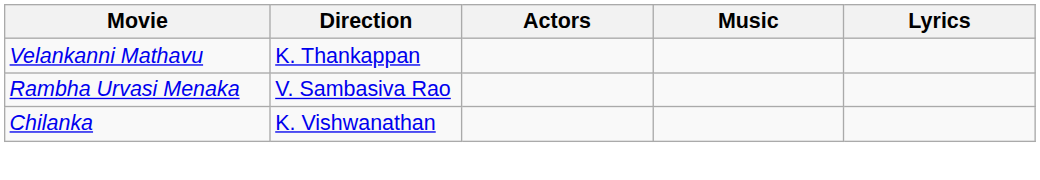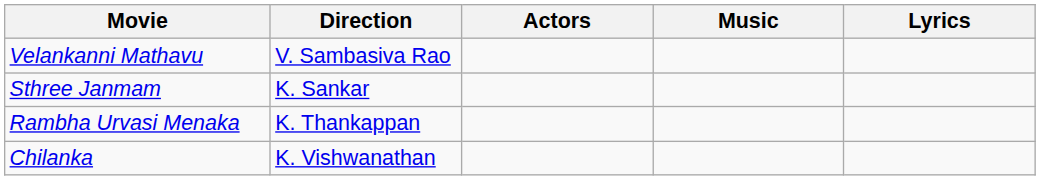Velankanni Mathavu | Direction: K. Thankappan -> V. Sambasiva Rao
+ row: Sthree Janmam | K. Sankar
Rambha Urvasi Menaka | Direction: V. Sambasiva Rao -> K. Thankappan
